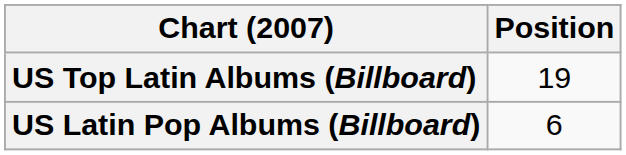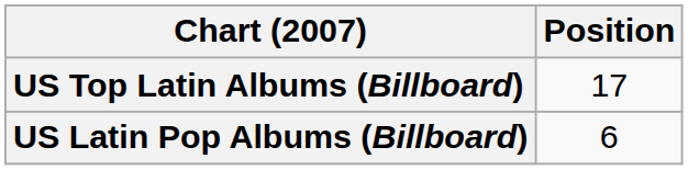US Top Latin Albums (Billboard) | Position: 19 -> 17
